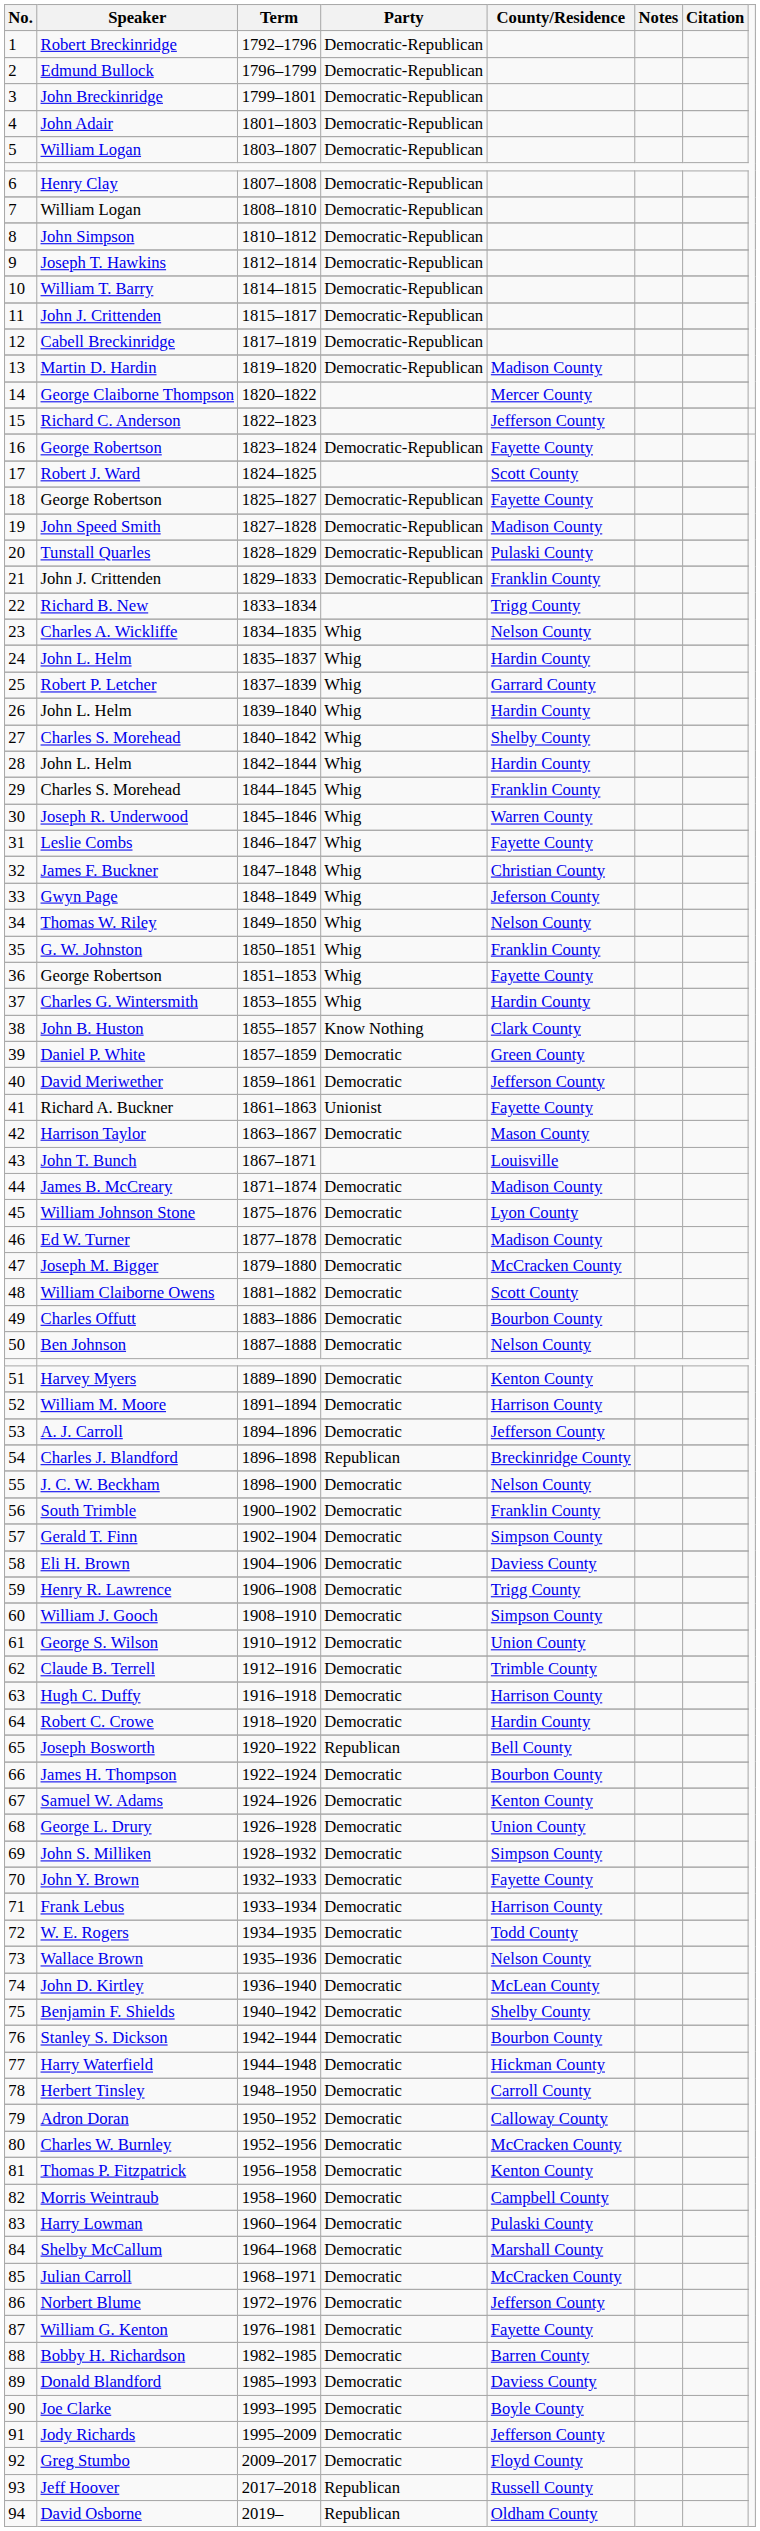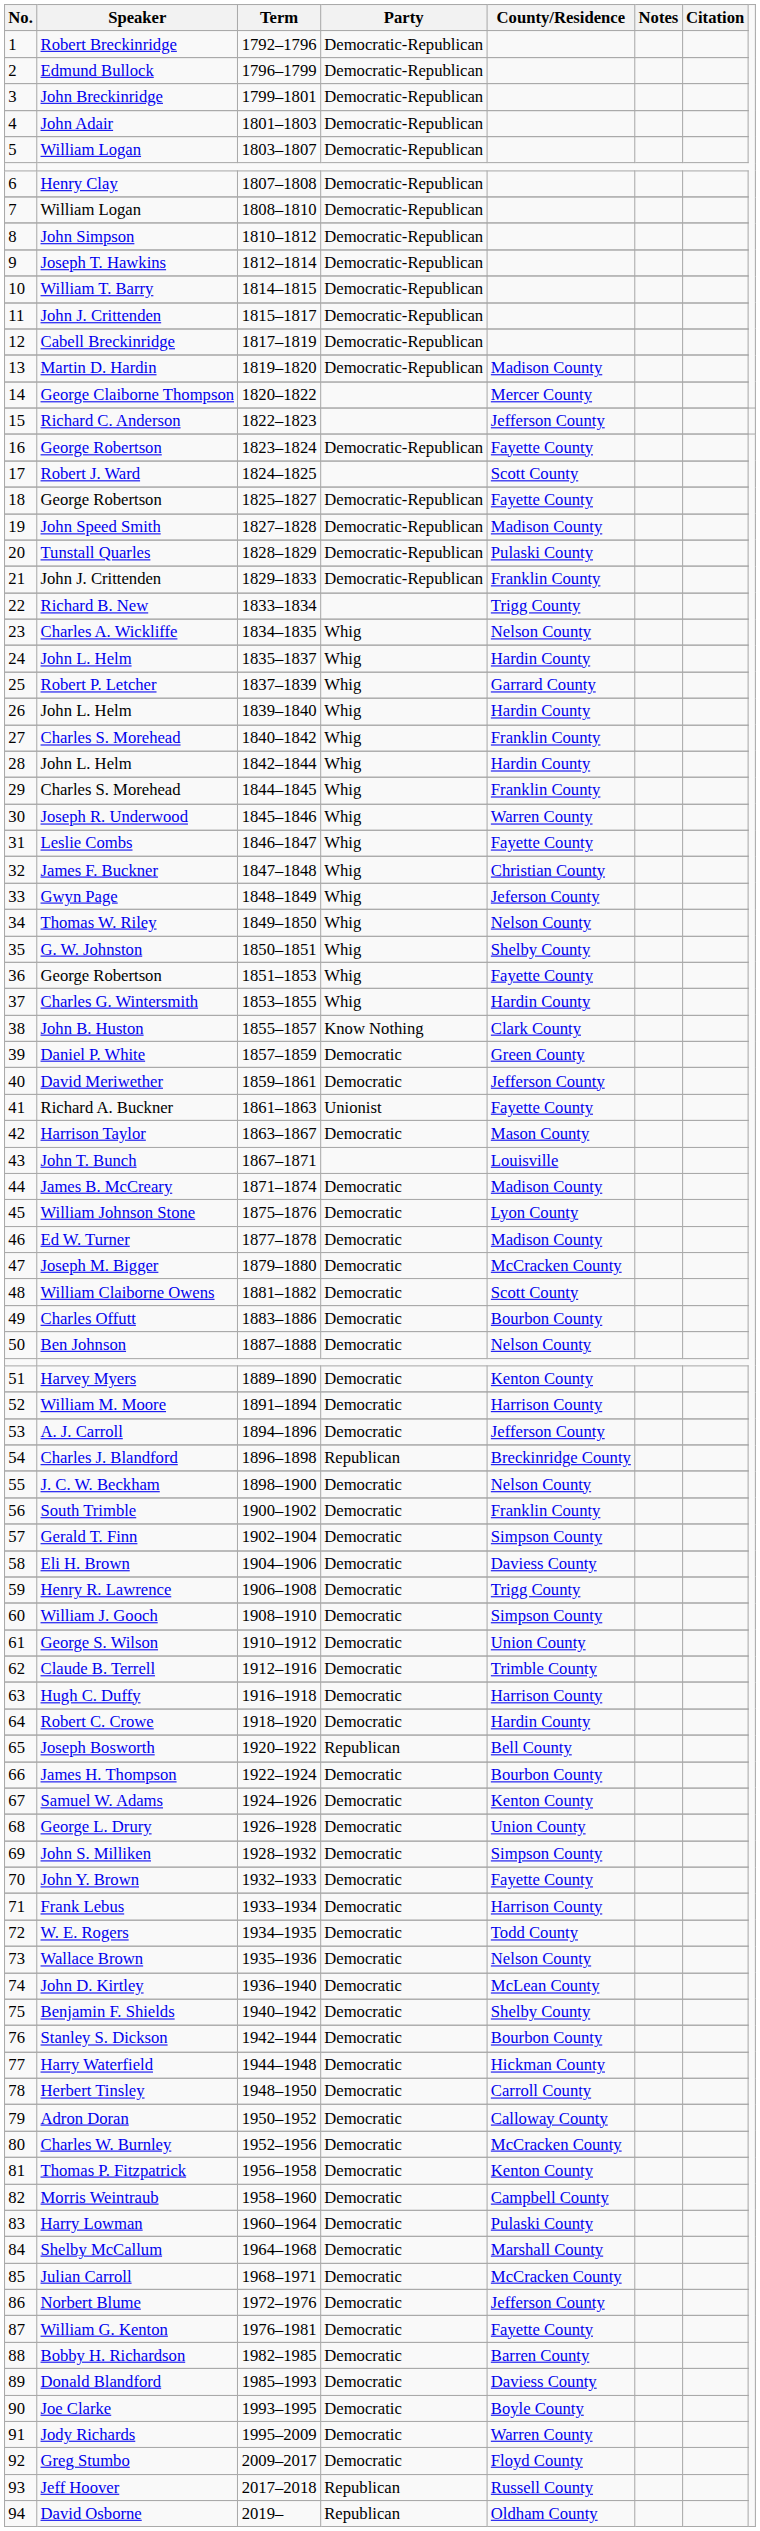27 / Charles S. Morehead | County/Residence: Shelby County -> Franklin County
G. W. Johnston | County/Residence: Franklin County -> Shelby County
Jody Richards | County/Residence: Jefferson County -> Warren County
